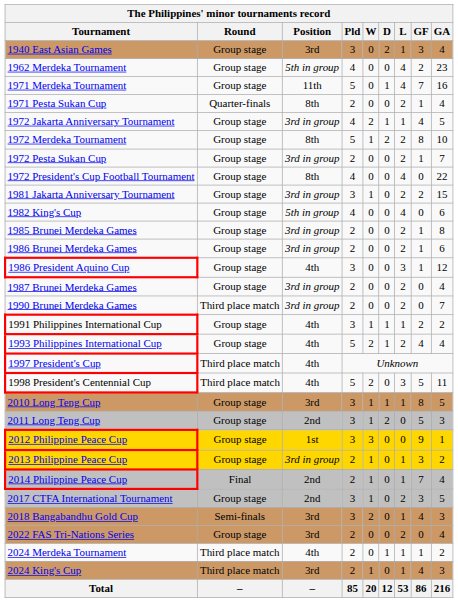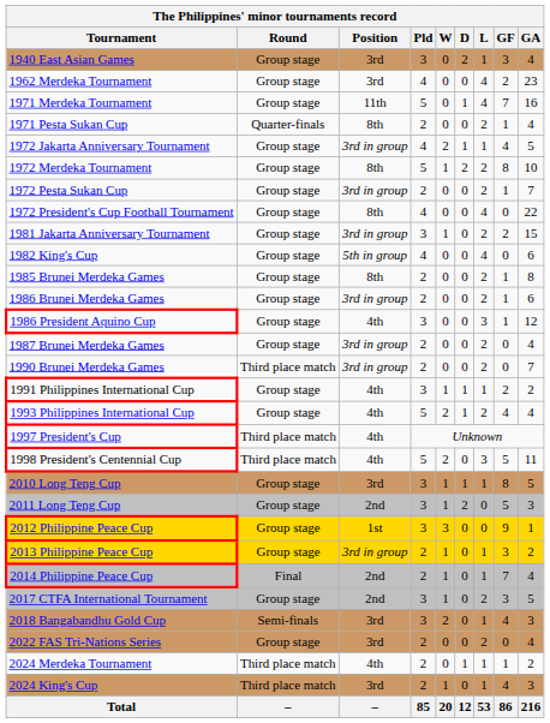1962 Merdeka Tournament | Position: 5th in group -> 3rd
1985 Brunei Merdeka Games | Position: 3rd in group -> 8th
